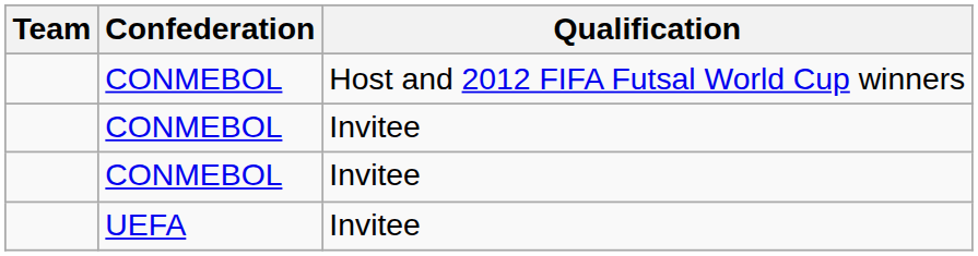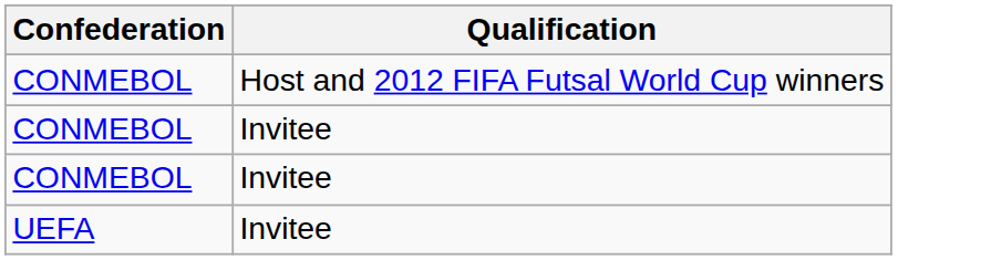- column: Team
